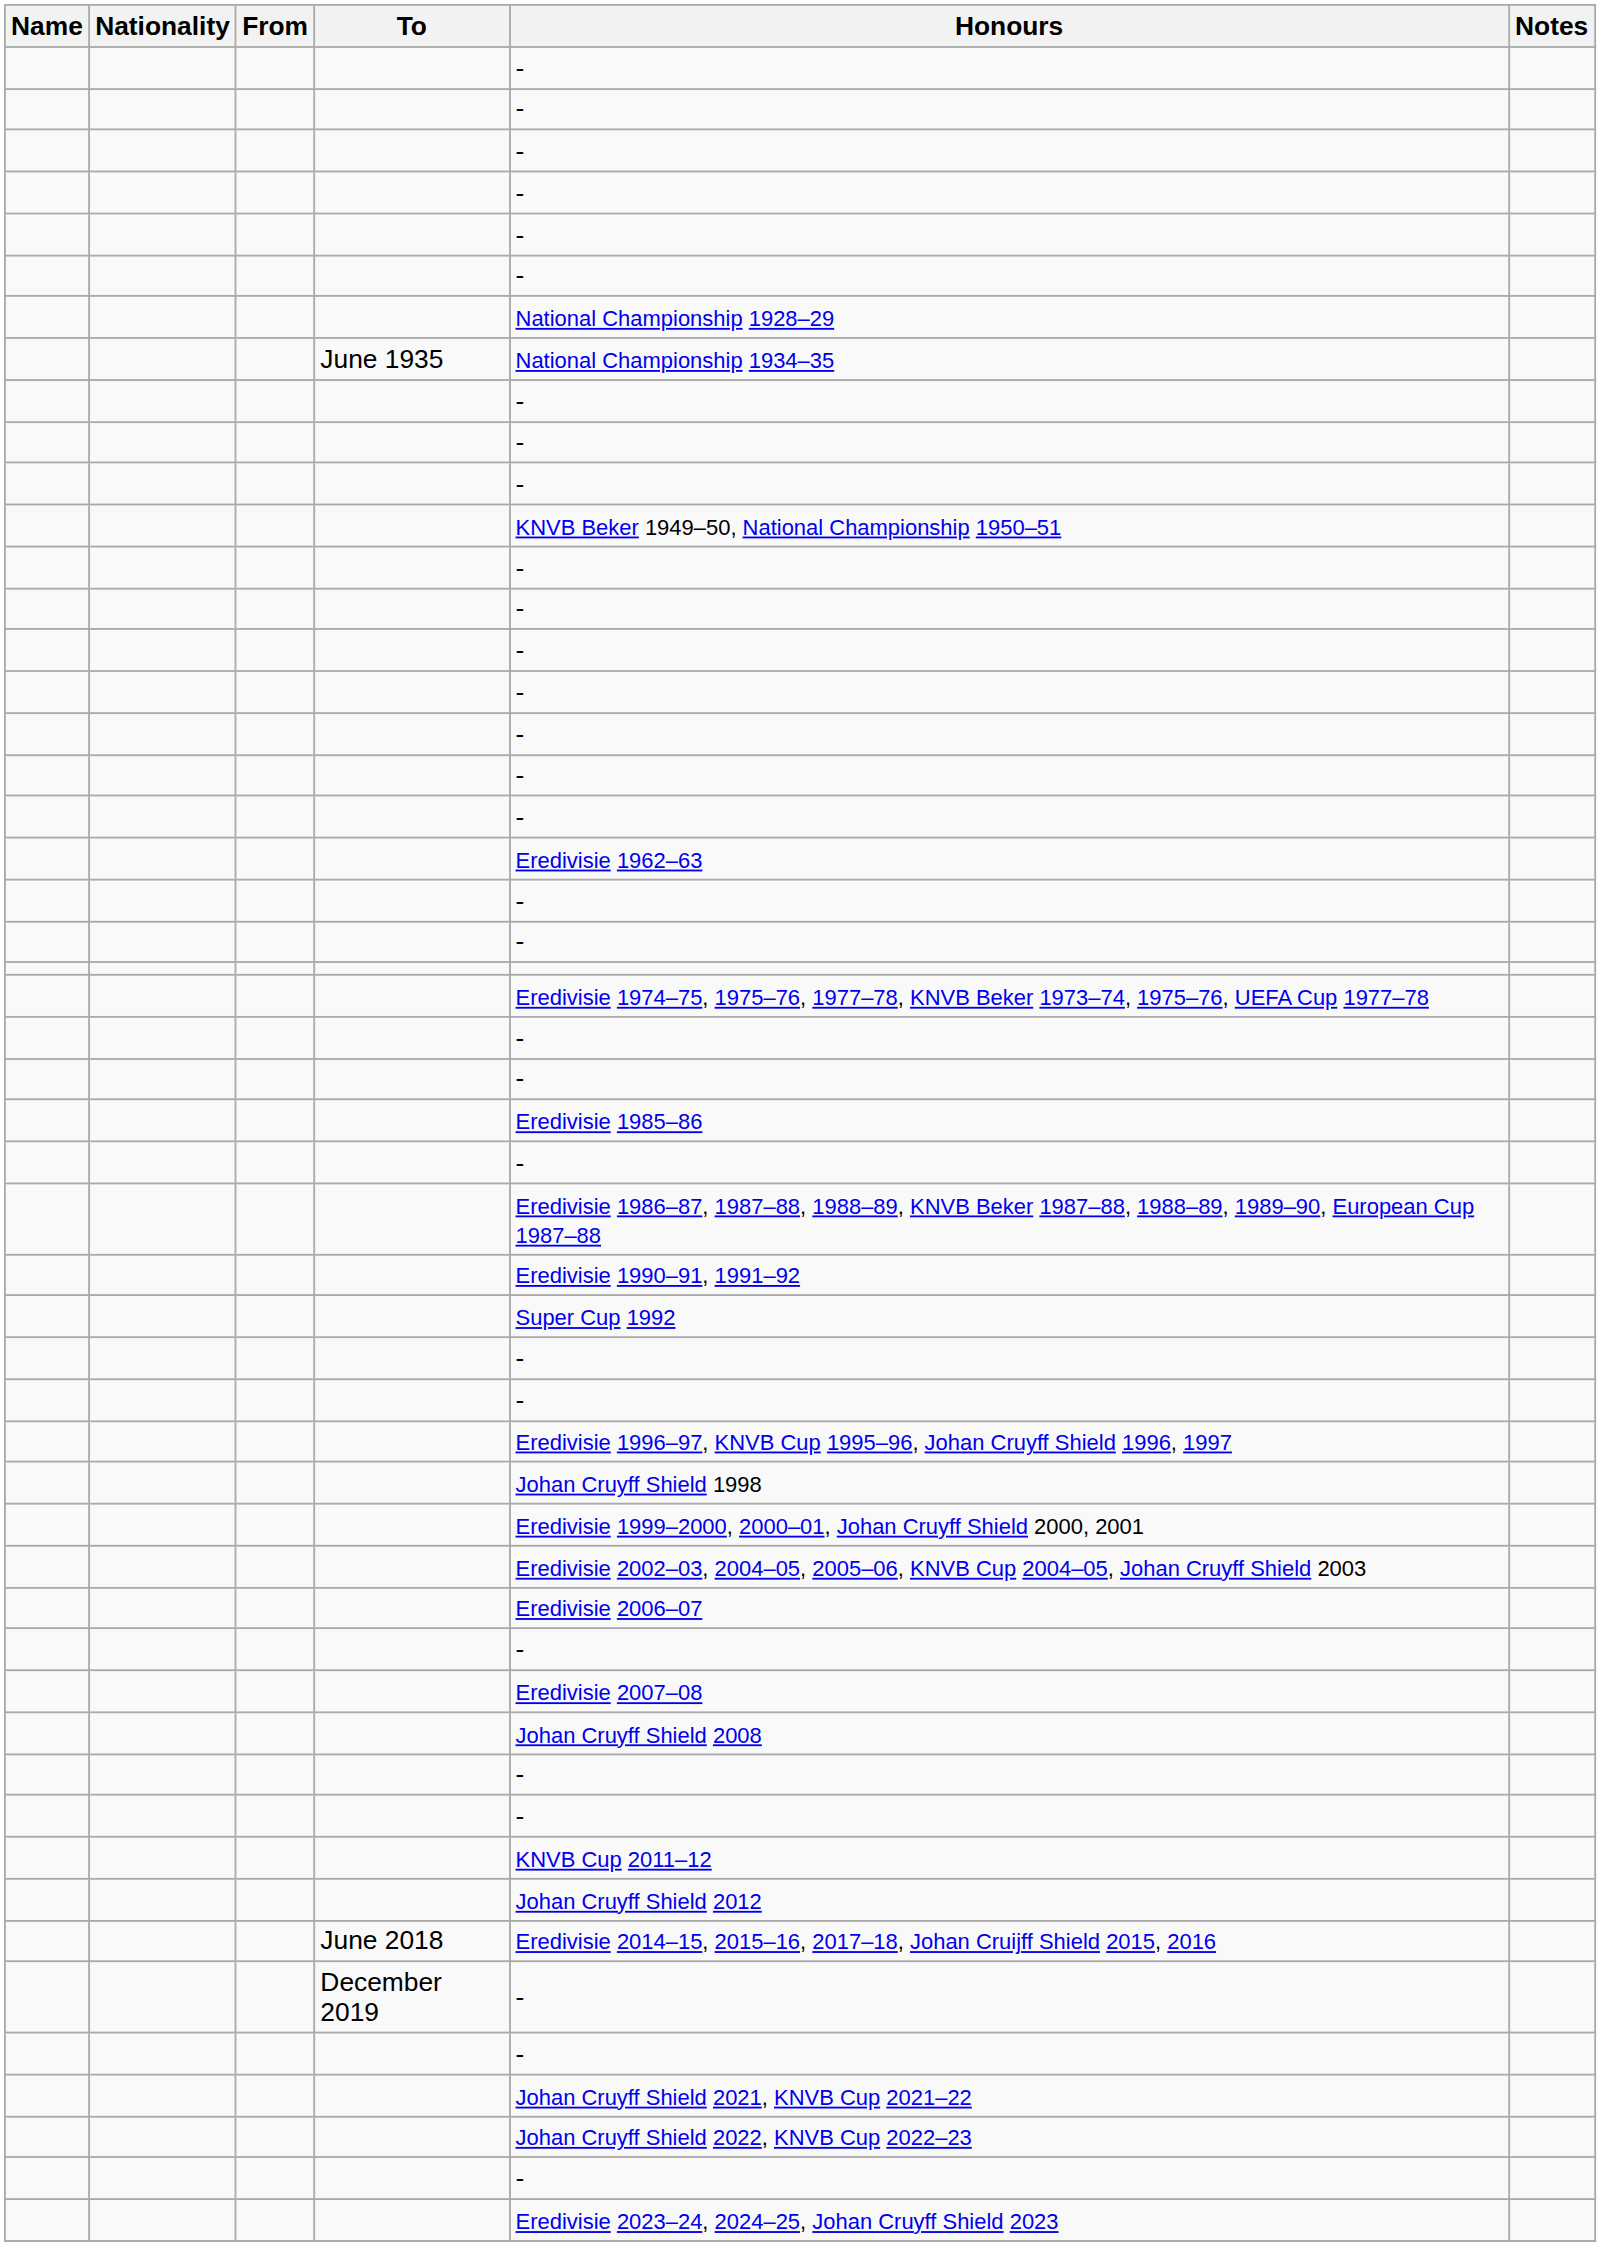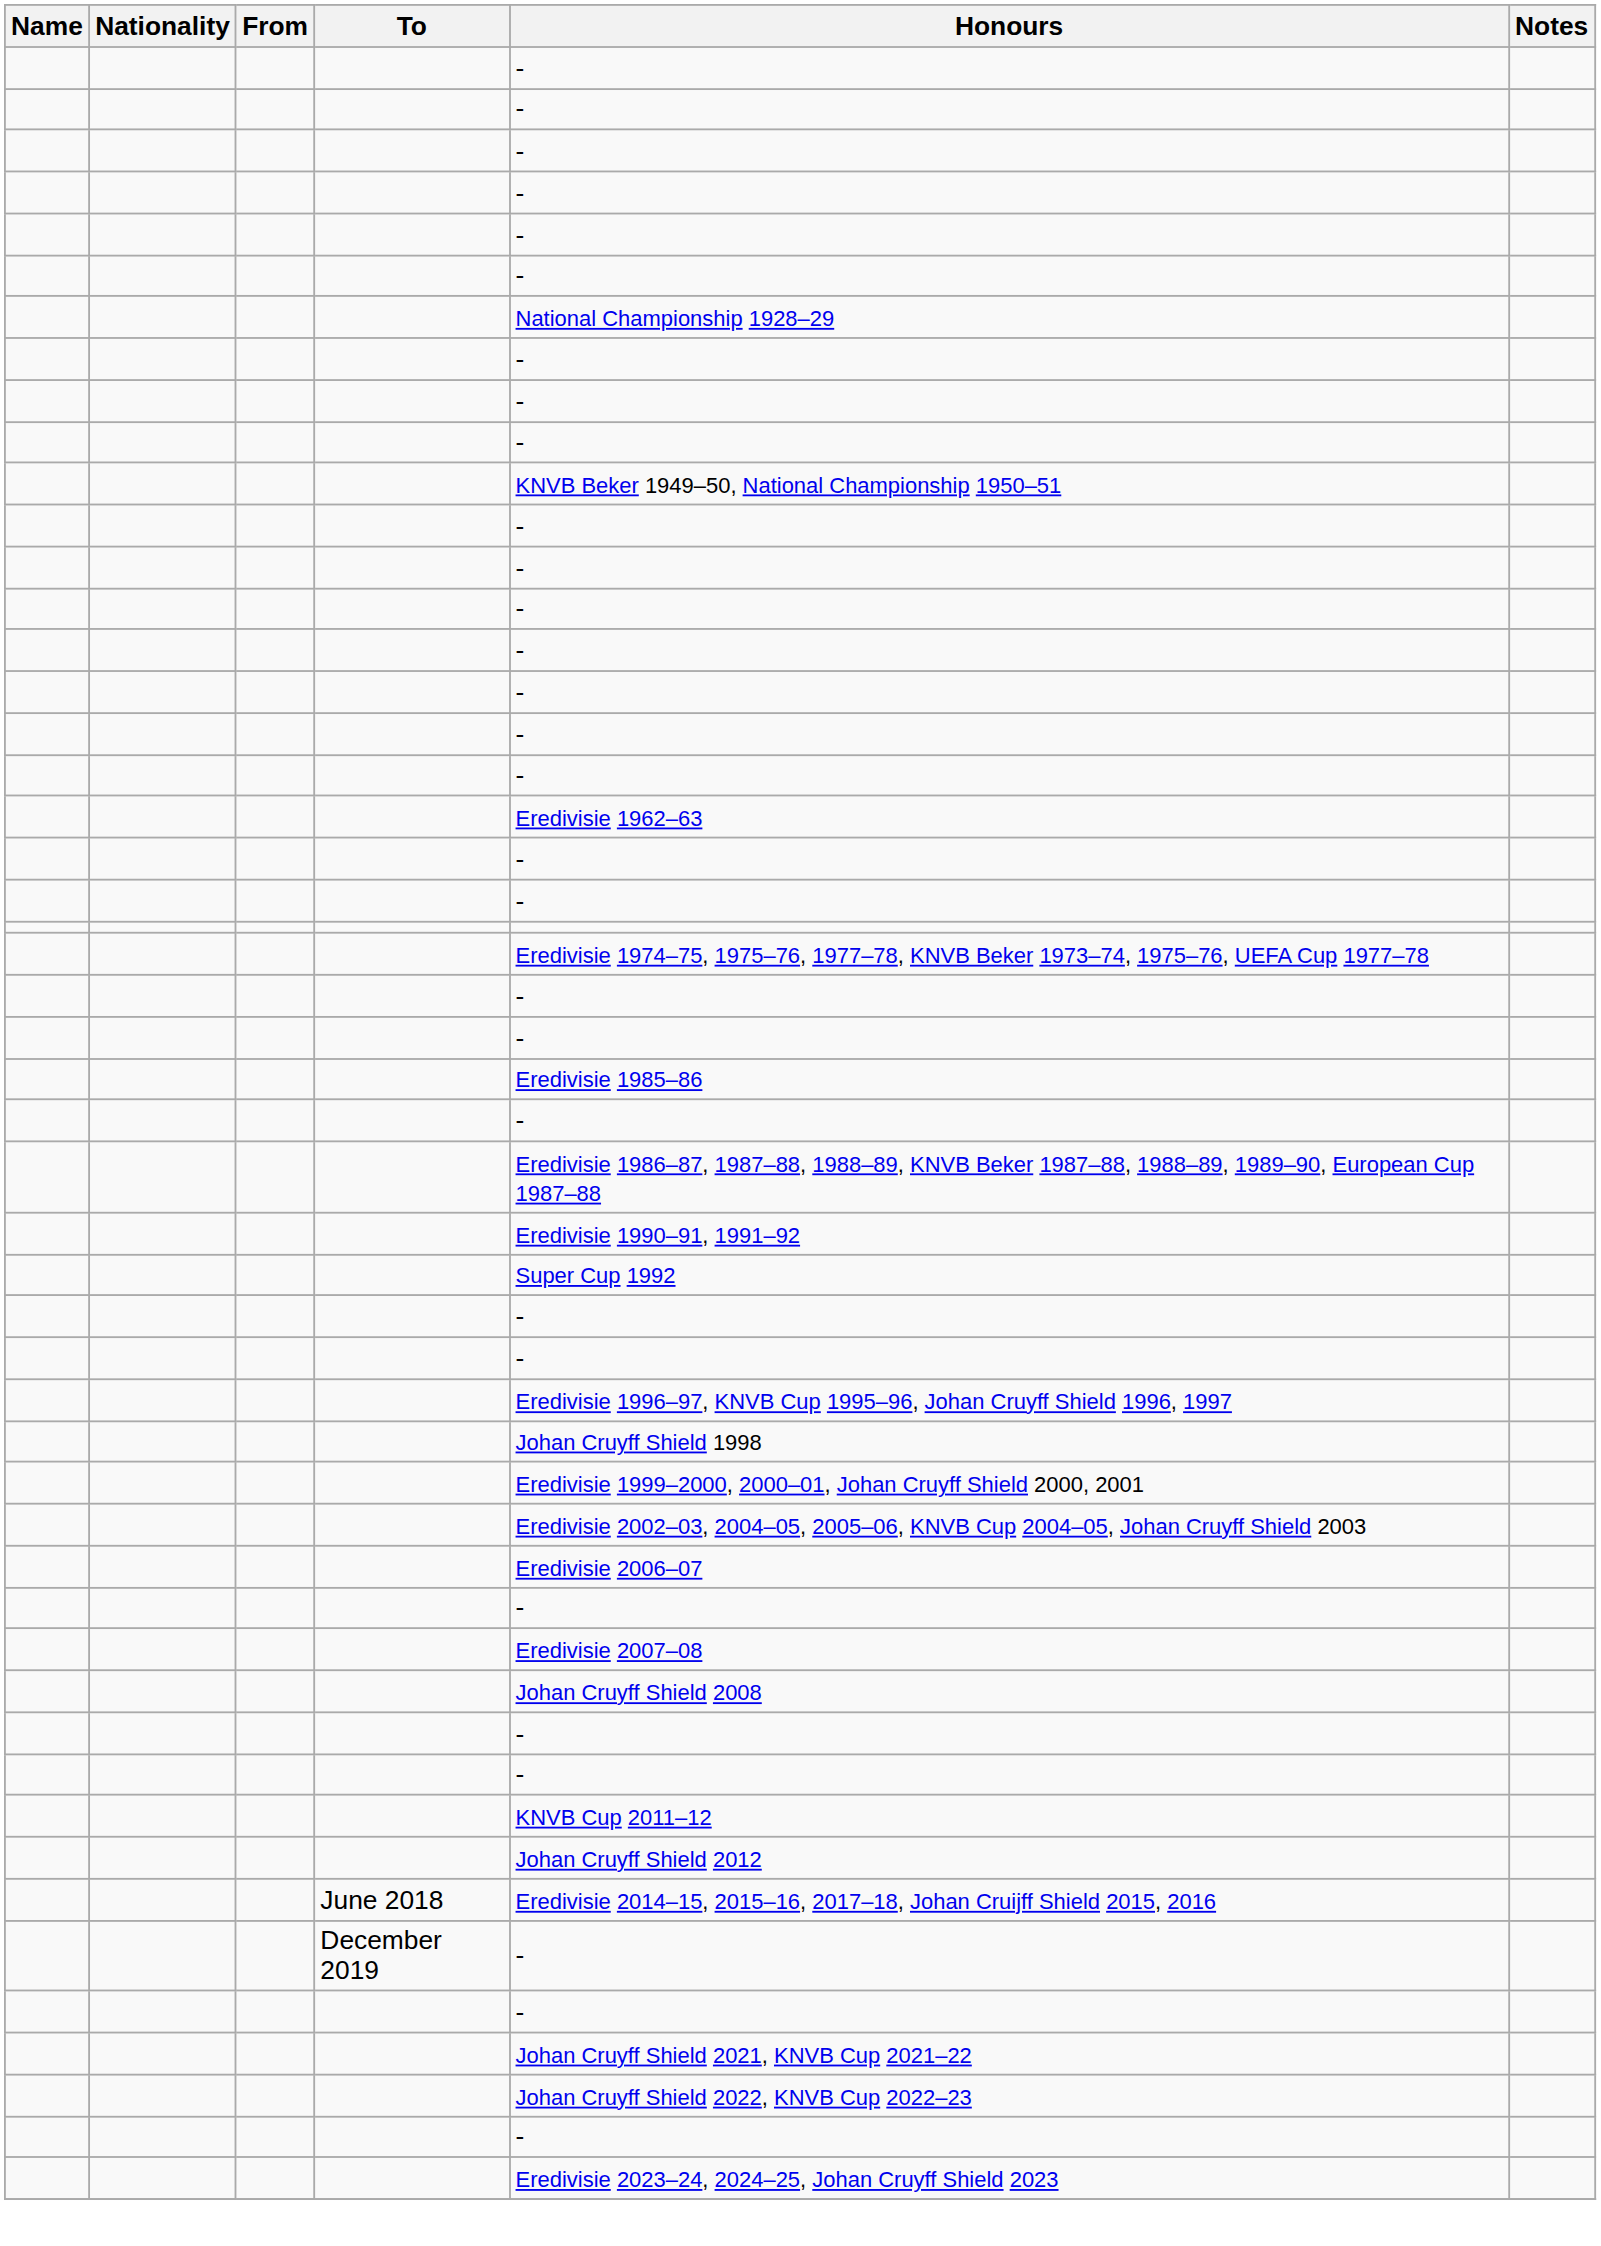- row: June 1935 | National Championship 1934–35
